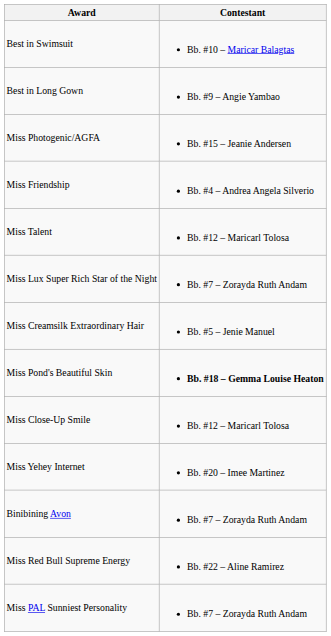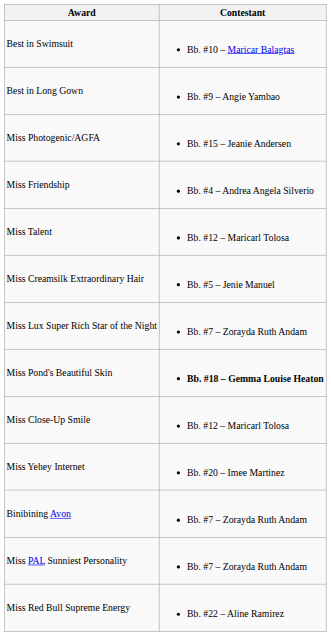rows swapped: Miss Lux Super Rich Star of the Night <-> Miss Creamsilk Extraordinary Hair
rows swapped: Miss PAL Sunniest Personality <-> Miss Red Bull Supreme Energy
